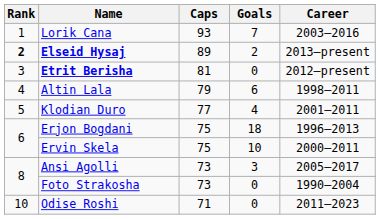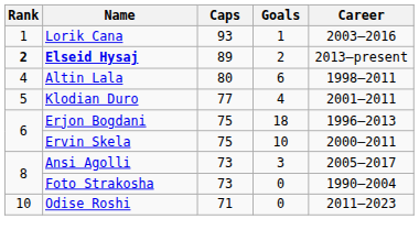Lorik Cana | Goals: 7 -> 1
- row: 3 | Etrit Berisha | 81 | 0 | 2012–present
Altin Lala | Caps: 79 -> 80
